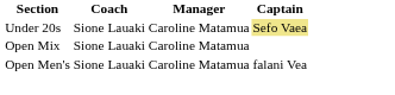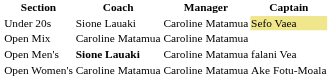Open Mix | Coach: Sione Lauaki -> Caroline Matamua
Open Men's | Coach: normal -> bold
+ row: Open Women's | Caroline Matamua | Caroline Matamua | Ake Fotu-Moala
